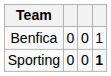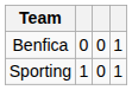Sporting | column 2: 0 -> 1
Sporting | column 4: bold -> normal
